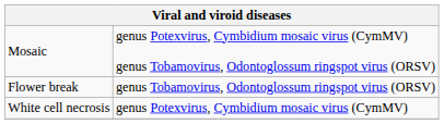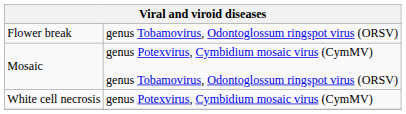rows swapped: Flower break <-> Mosaic
